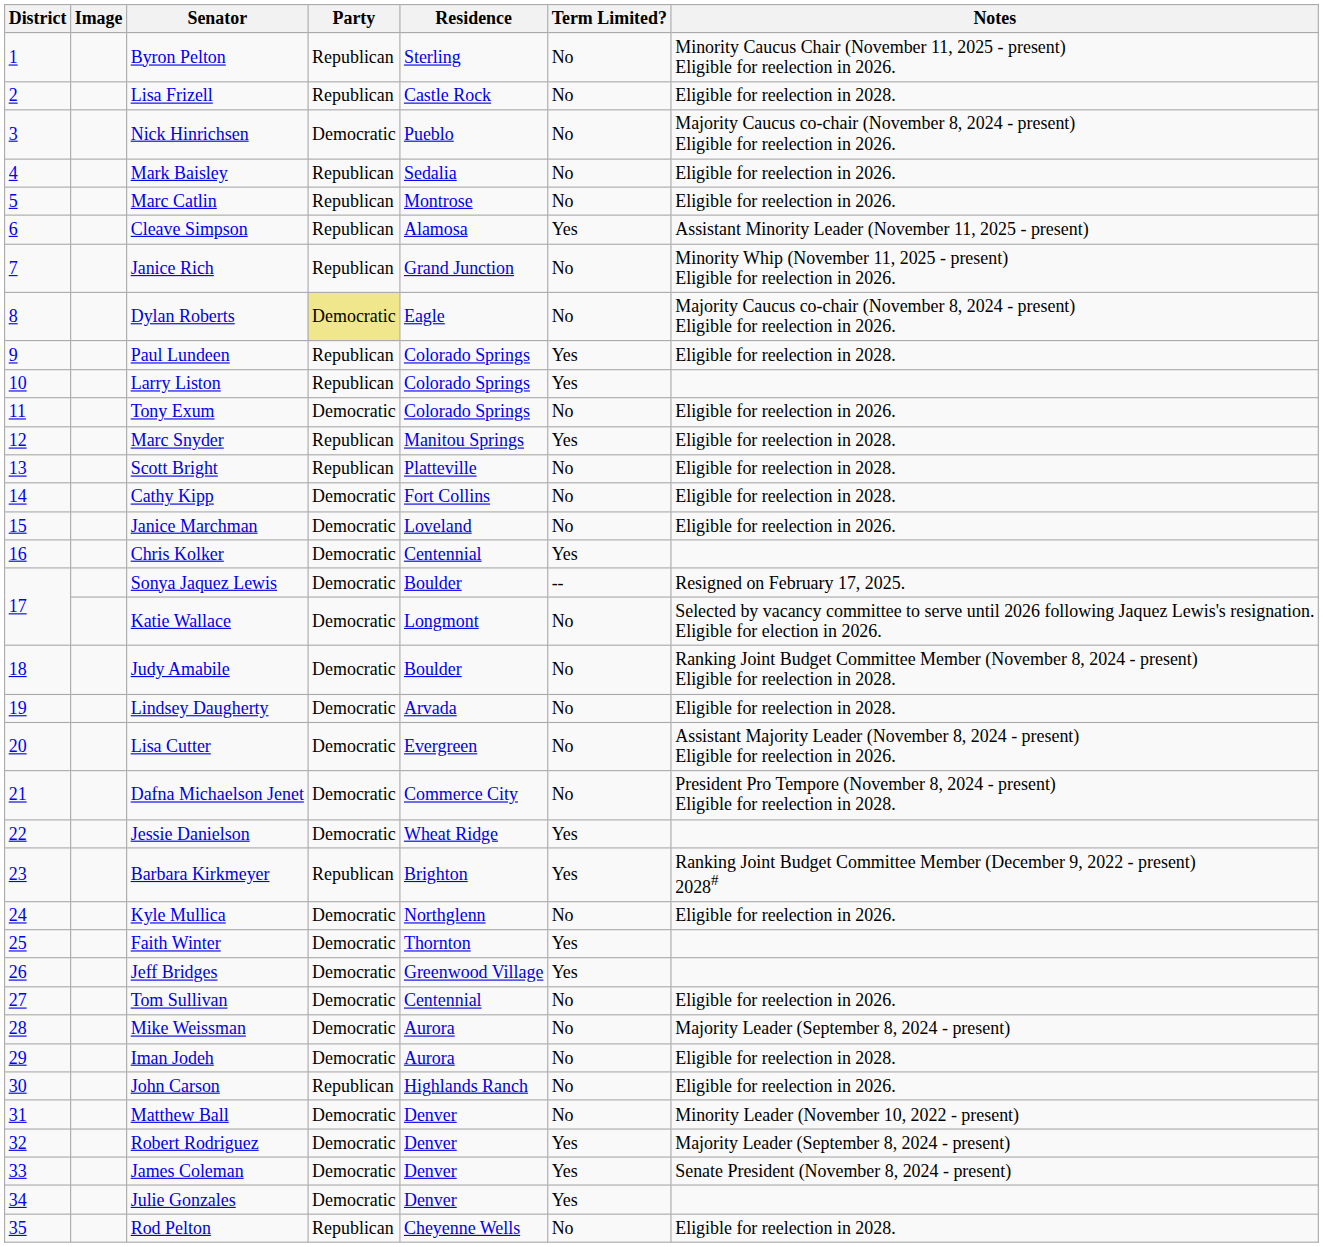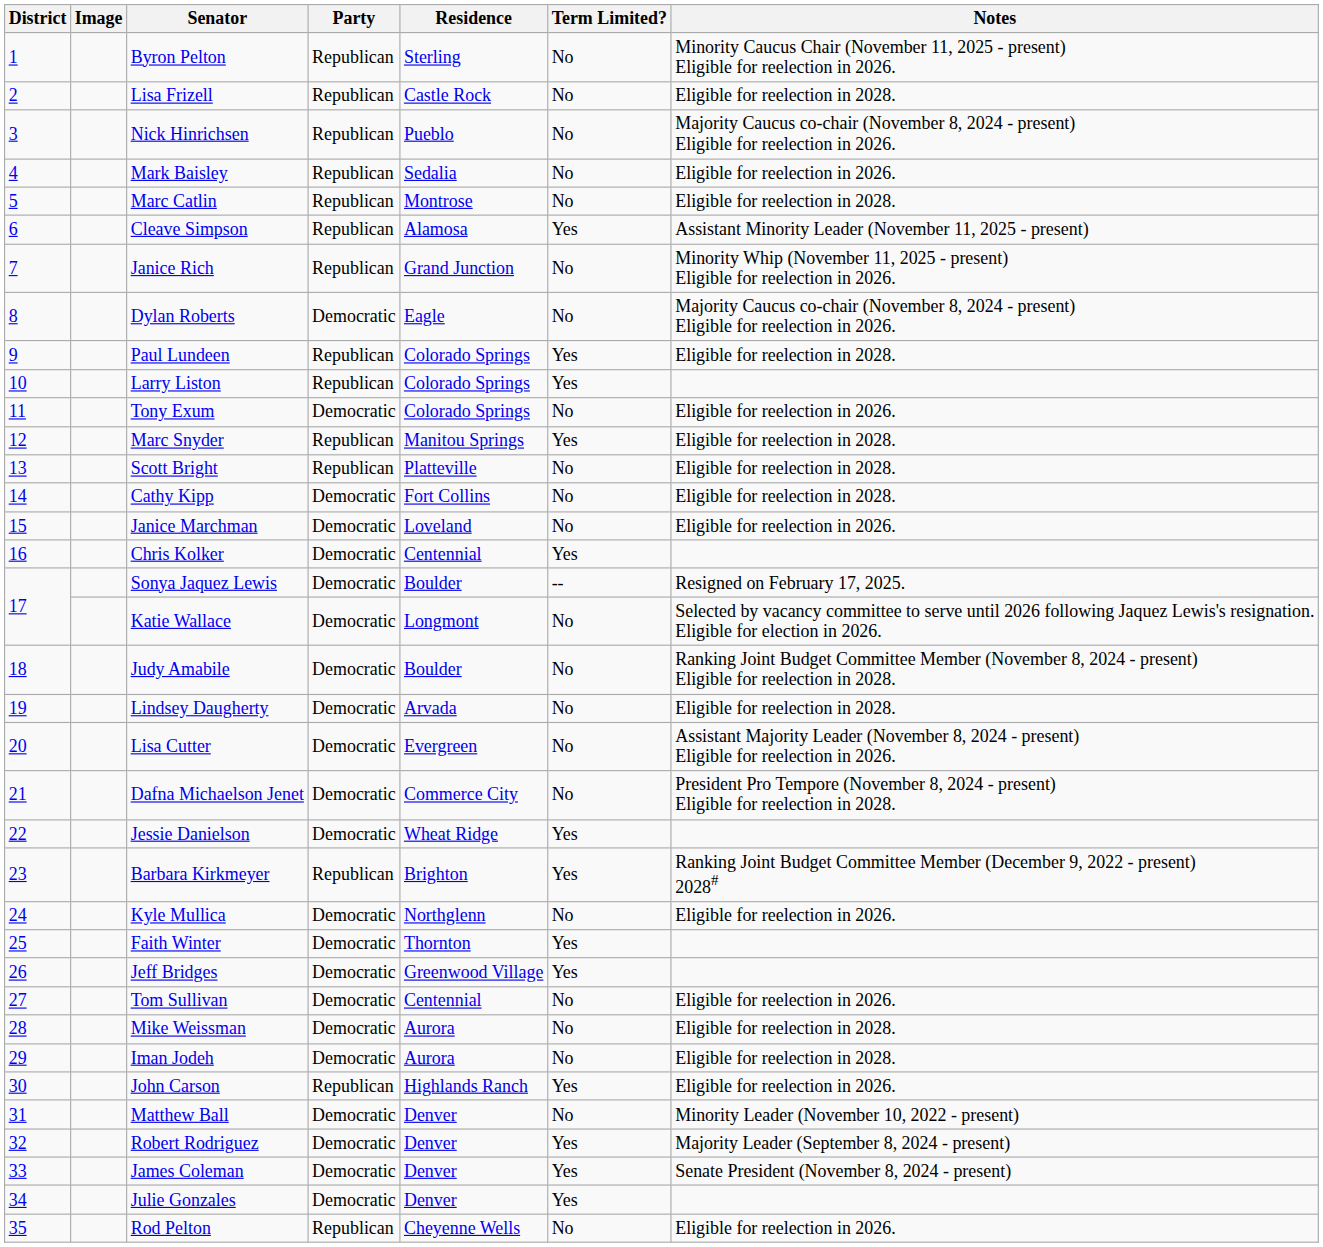Nick Hinrichsen | Party: Democratic -> Republican
Marc Catlin | Notes: Eligible for reelection in 2026. -> Eligible for reelection in 2028.
Dylan Roberts | Party: khaki background -> no background
Mike Weissman | Notes: Majority Leader (September 8, 2024 - present) -> Eligible for reelection in 2028.
John Carson | Term Limited?: No -> Yes
Rod Pelton | Notes: Eligible for reelection in 2028. -> Eligible for reelection in 2026.
